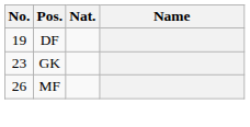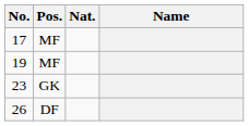+ row: 17 | MF
19 | Pos.: DF -> MF
26 | Pos.: MF -> DF
